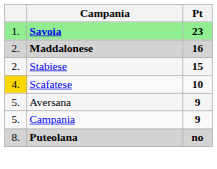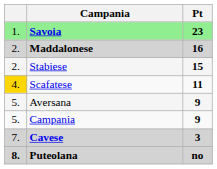Scafatese | Pt: 10 -> 11
+ row: 7. | Cavese | 3
Puteolana | column 1: normal -> bold
